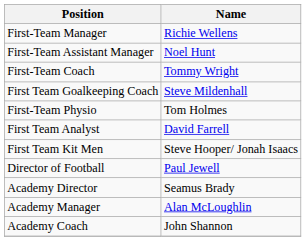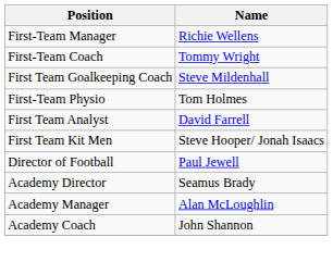- row: First-Team Assistant Manager | Noel Hunt
